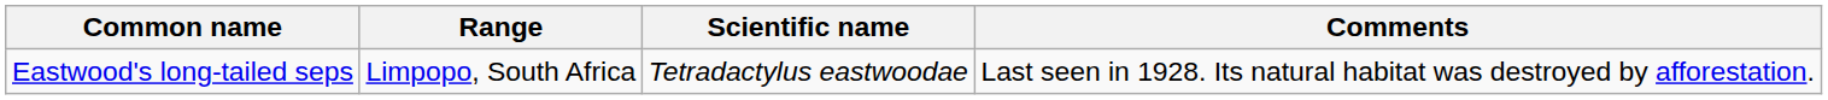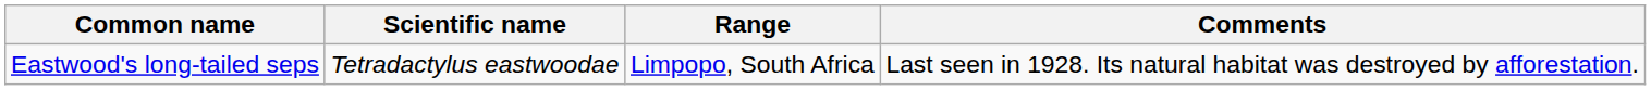columns swapped: Scientific name <-> Range
